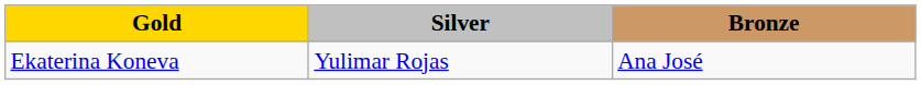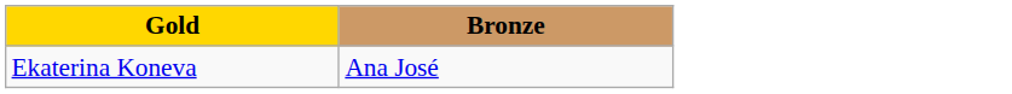- column: Silver | Yulimar Rojas
